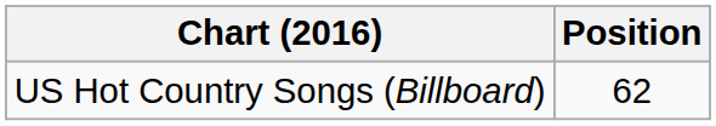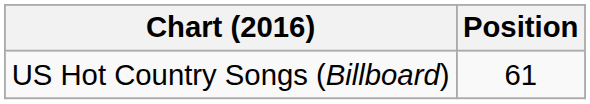US Hot Country Songs (Billboard) | Position: 62 -> 61
